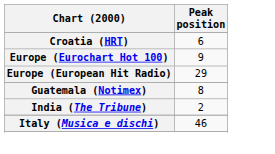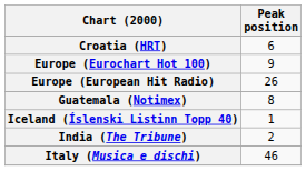Europe (European Hit Radio) | Peak position: 29 -> 26
+ row: Iceland (Íslenski Listinn Topp 40) | 1
